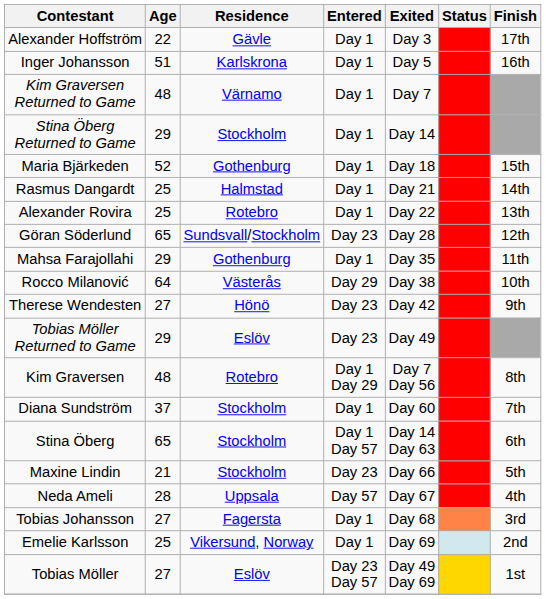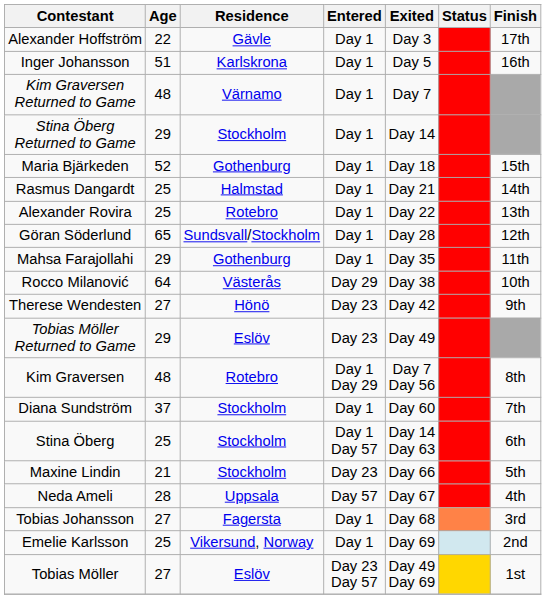Göran Söderlund | Entered: Day 23 -> Day 1
Stina Öberg | Age: 65 -> 25
